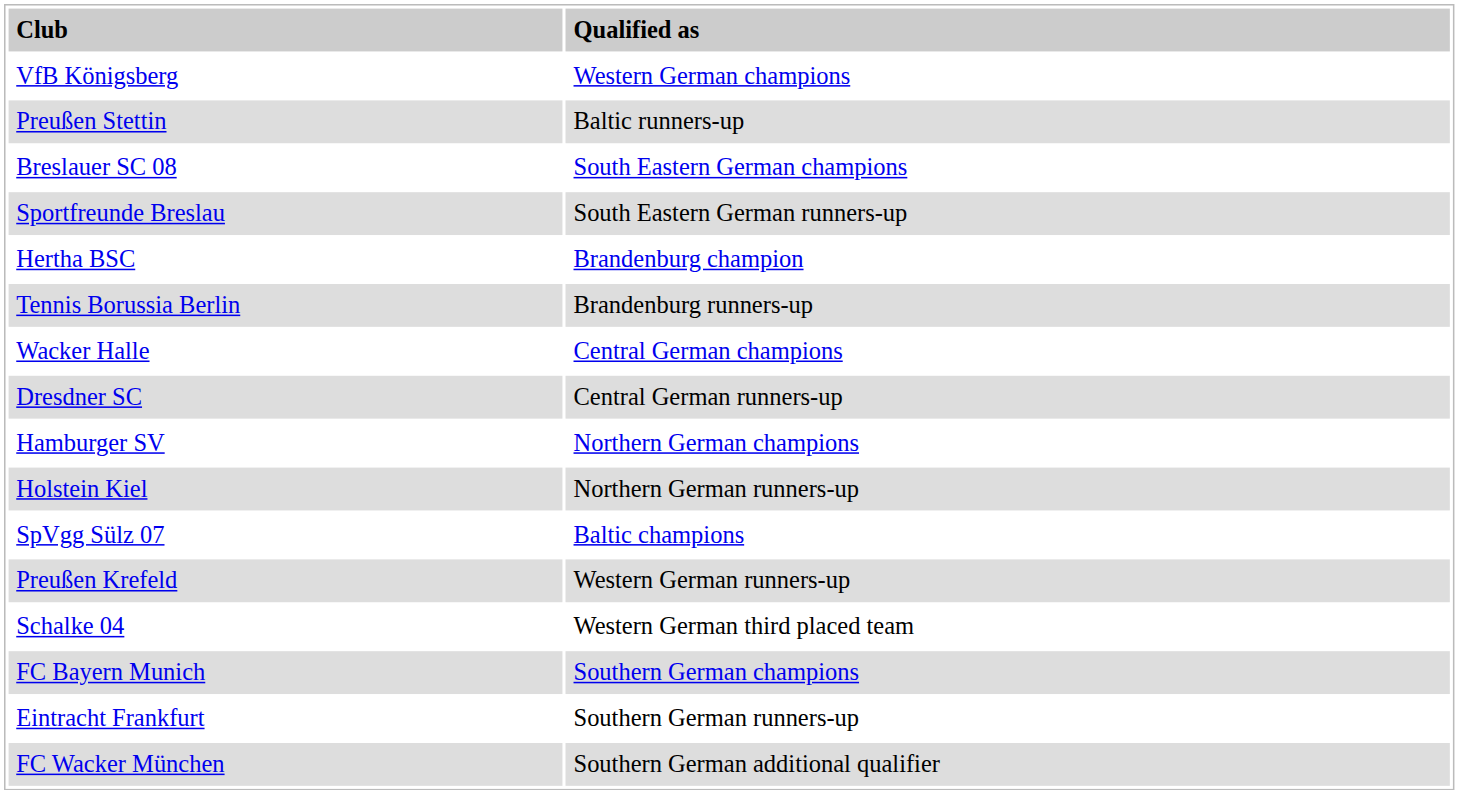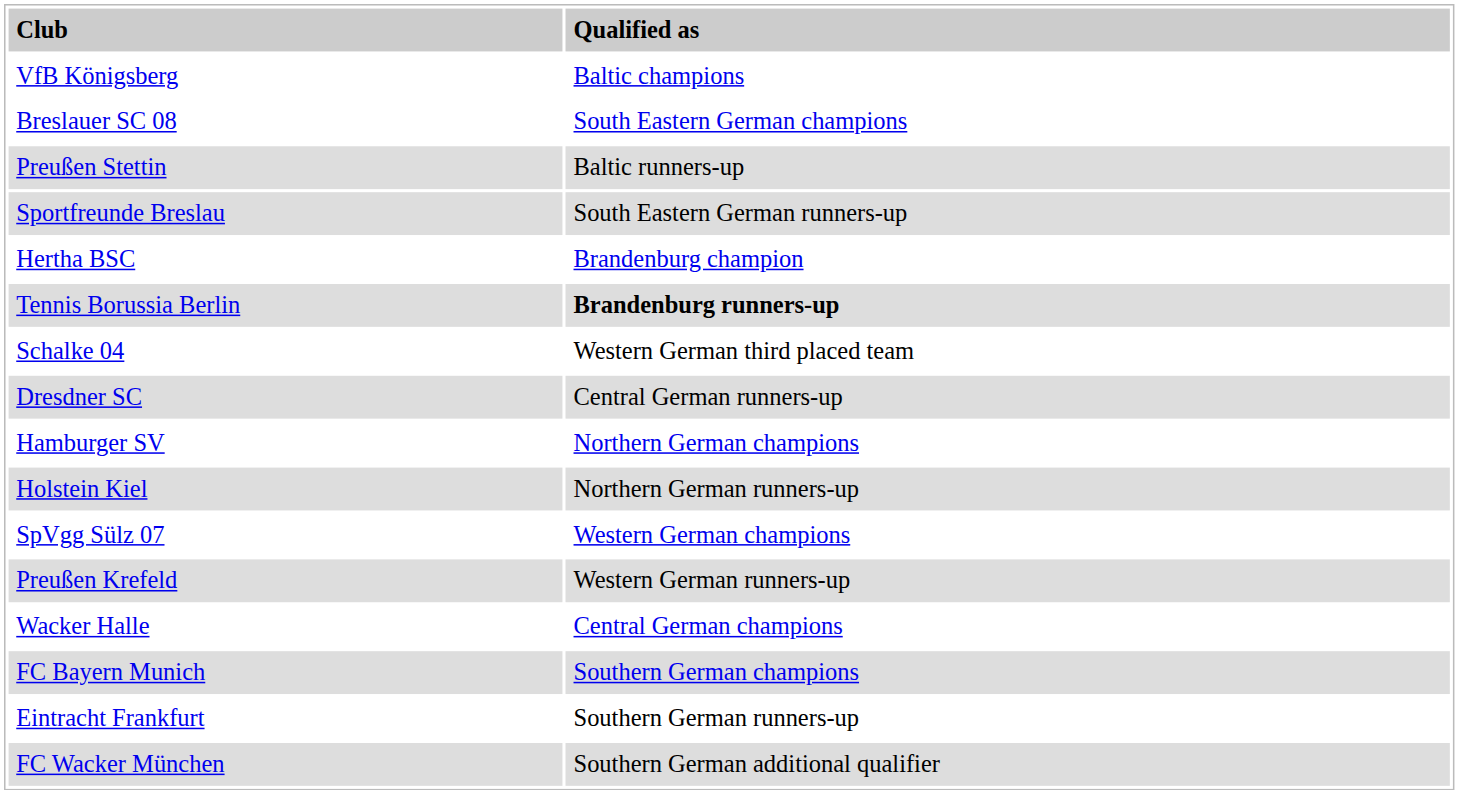VfB Königsberg | column 2: Western German champions -> Baltic champions
rows swapped: Preußen Stettin <-> Breslauer SC 08
Tennis Borussia Berlin | column 2: normal -> bold
rows swapped: Wacker Halle <-> Schalke 04
SpVgg Sülz 07 | column 2: Baltic champions -> Western German champions
